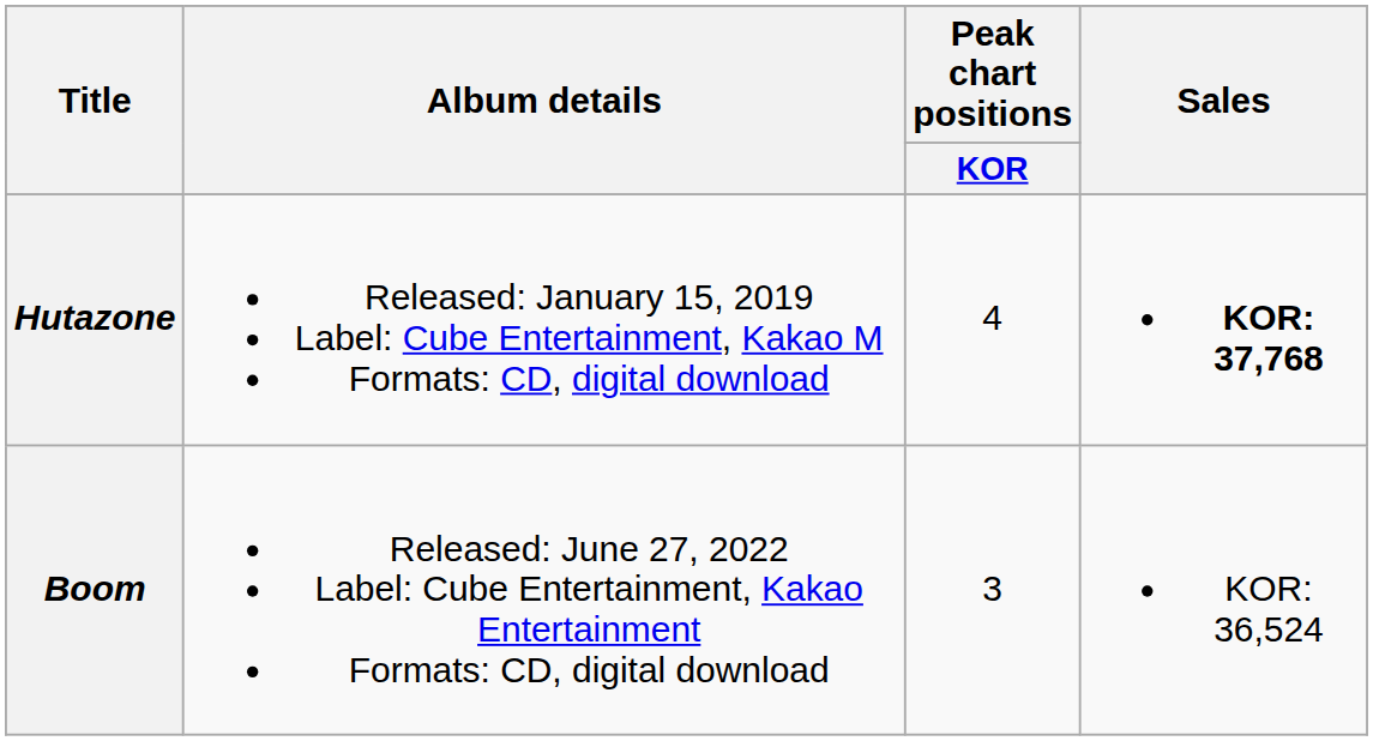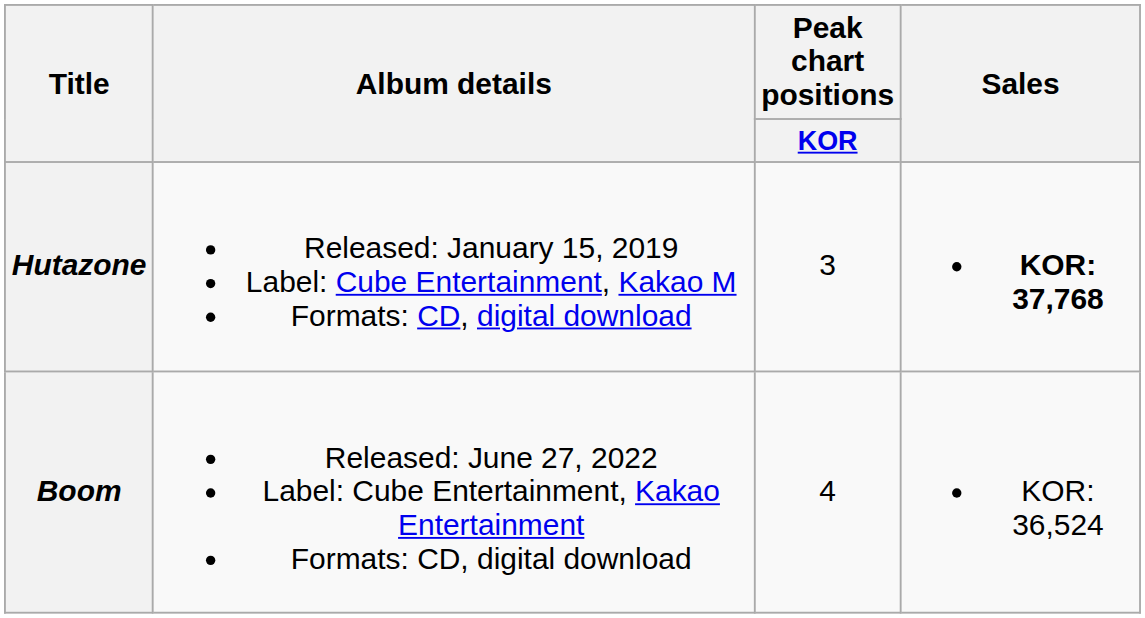Hutazone | Peak chart positions / KOR: 4 -> 3
Boom | Peak chart positions / KOR: 3 -> 4
